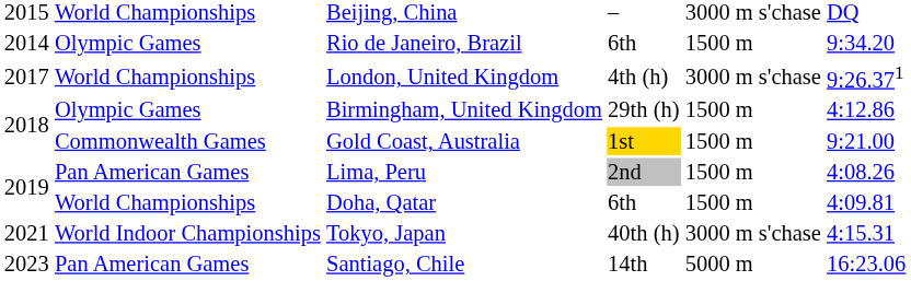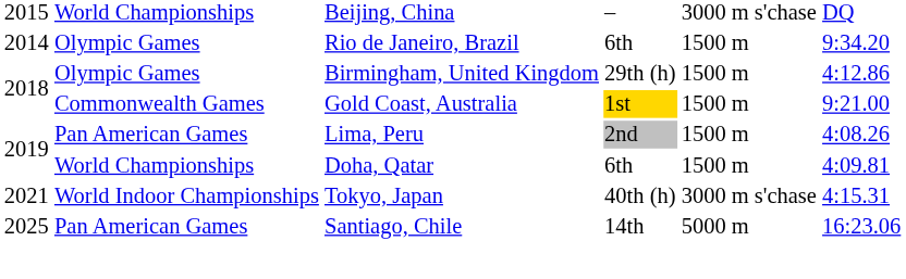- row: 2017 | World Championships | London, United Kingdom | 4th (h) | 3000 m s'chase | 9:26.371
Santiago, Chile | column 1: 2023 -> 2025
